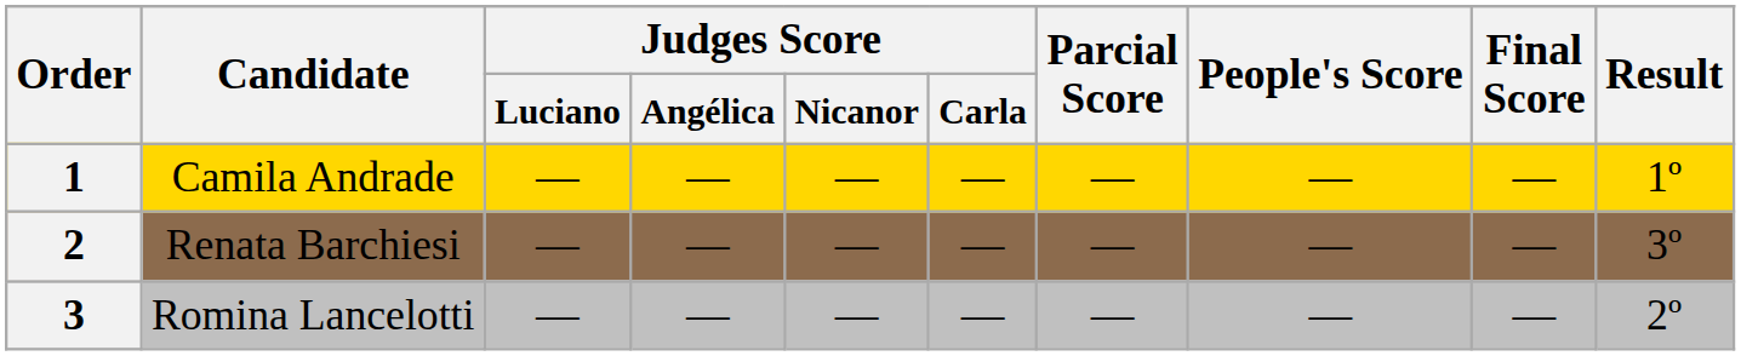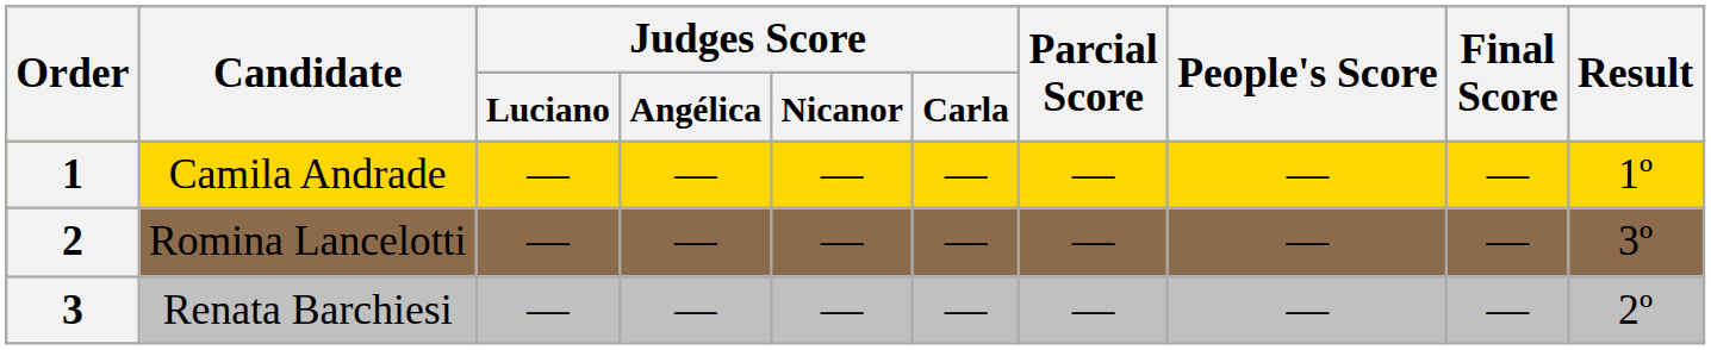2 | Candidate: Renata Barchiesi -> Romina Lancelotti
3 | Candidate: Romina Lancelotti -> Renata Barchiesi
